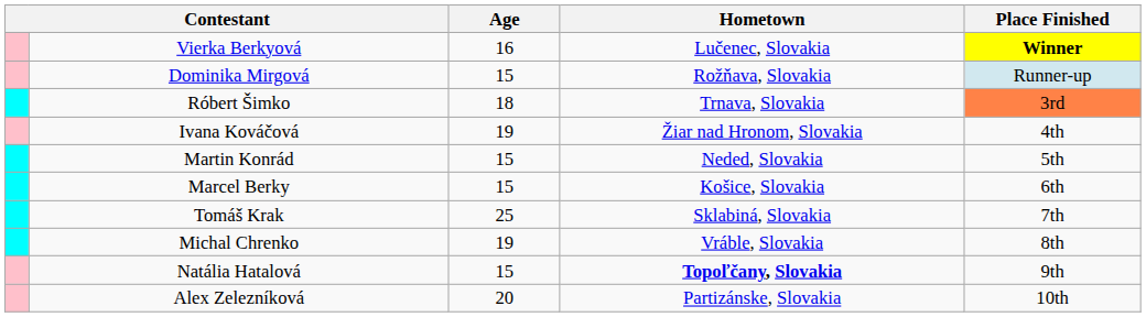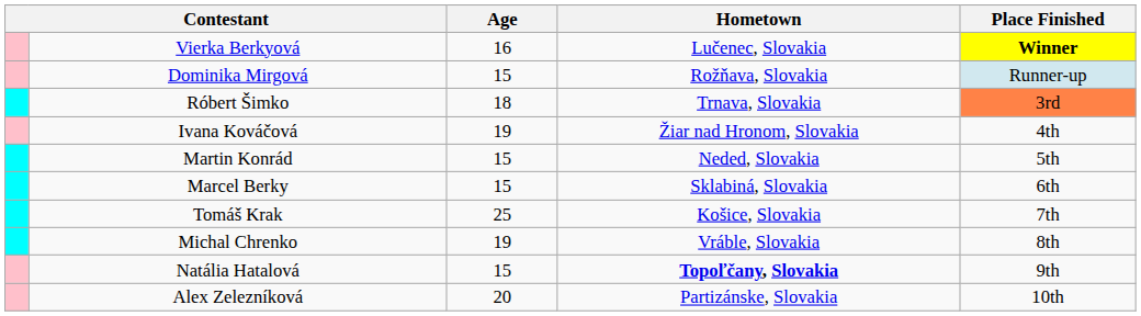Marcel Berky | Hometown: Košice, Slovakia -> Sklabiná, Slovakia
Tomáš Krak | Hometown: Sklabiná, Slovakia -> Košice, Slovakia
